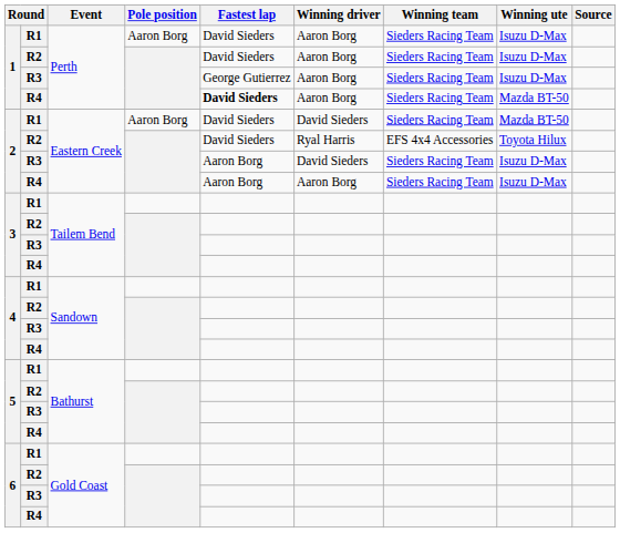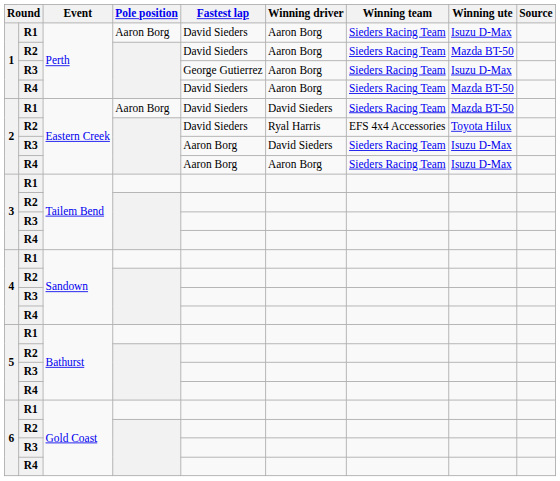1 / R2 | Winning ute: Isuzu D-Max -> Mazda BT-50
1 / R4 | Fastest lap: bold -> normal
